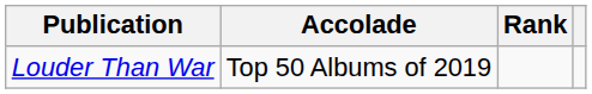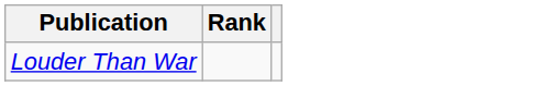- column: Accolade | Top 50 Albums of 2019
